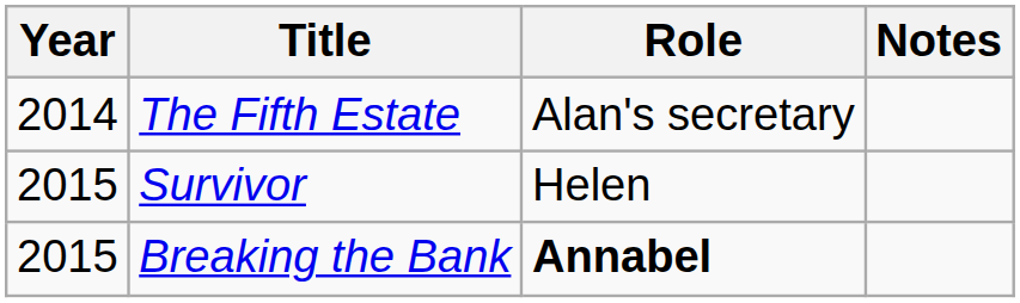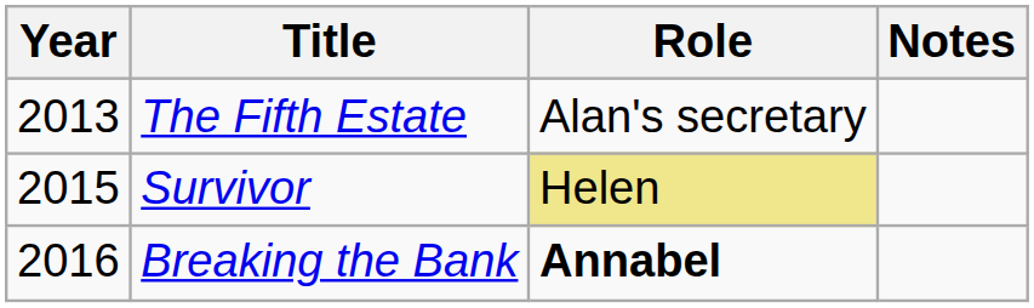The Fifth Estate | Year: 2014 -> 2013
Survivor | Role: no background -> khaki background
Breaking the Bank | Year: 2015 -> 2016
